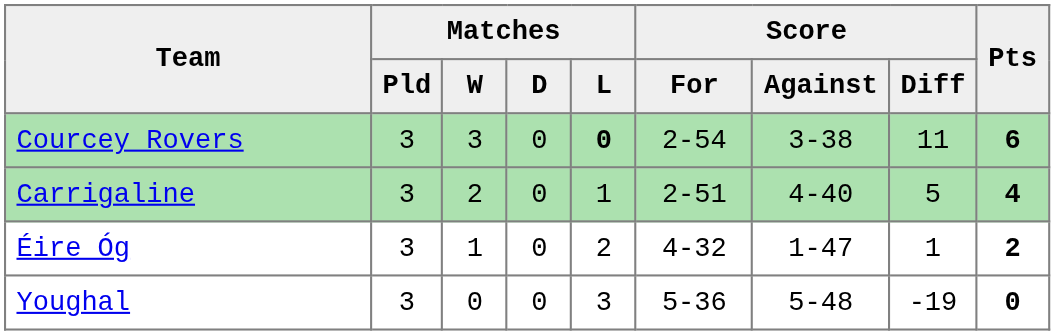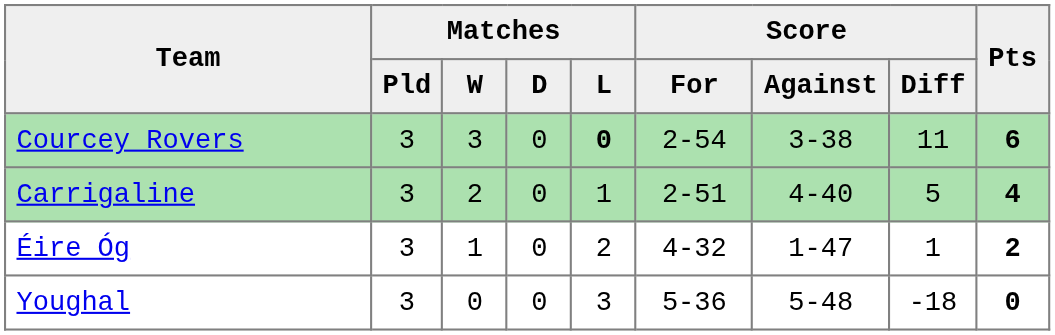Youghal | Score / Diff: -19 -> -18
